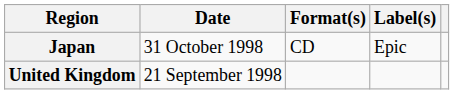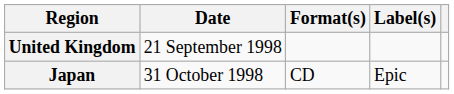rows swapped: United Kingdom <-> Japan
